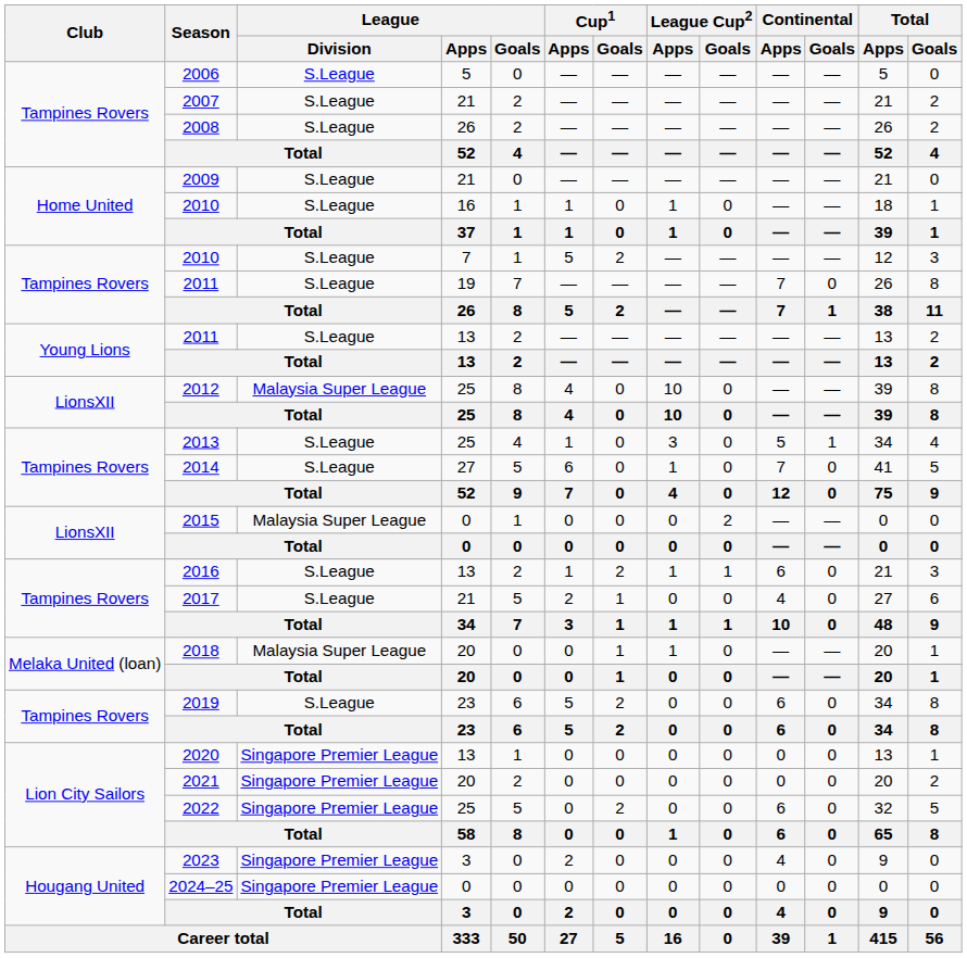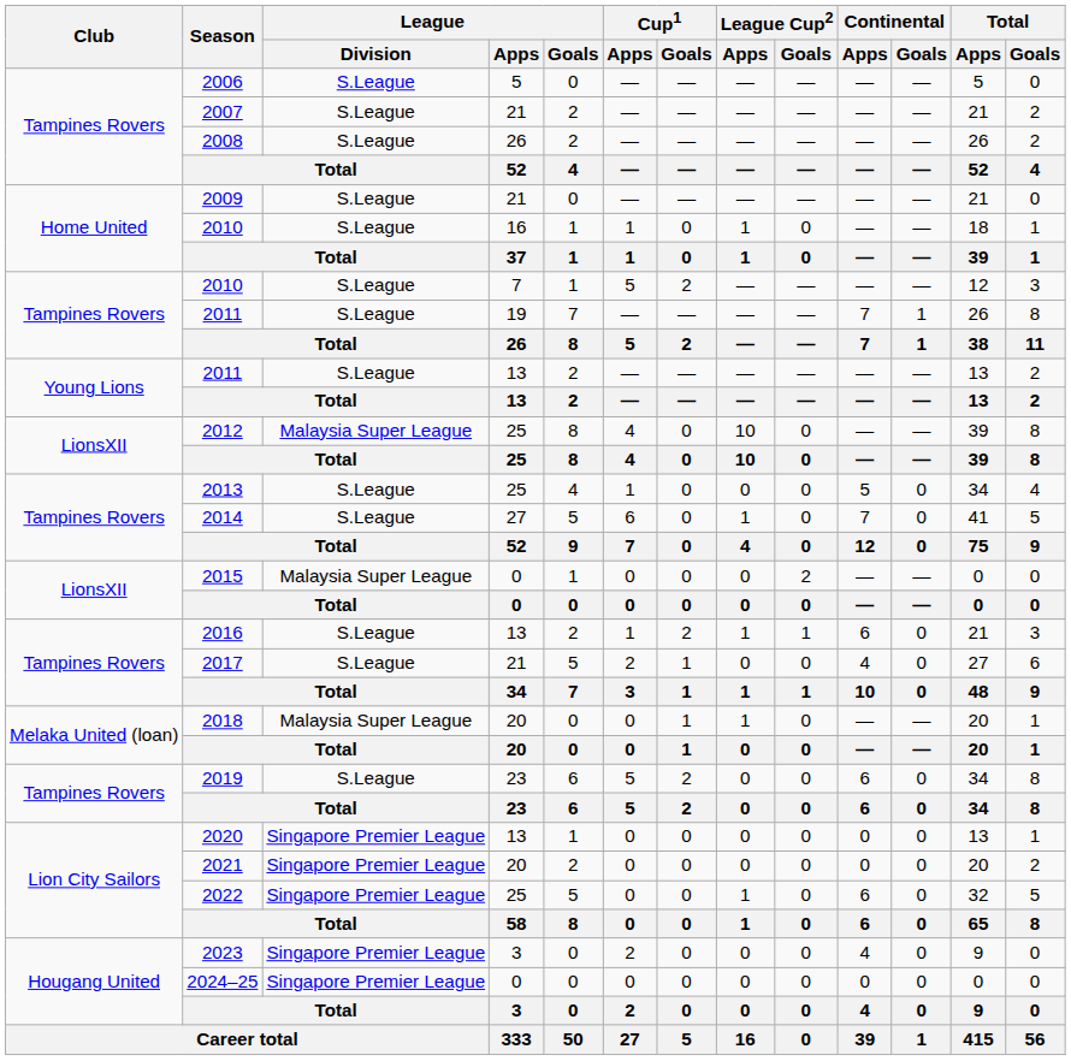2011 / 19 | Continental / Goals: 0 -> 1
2013 | League Cup2 / Apps: 3 -> 0
2013 | Continental / Goals: 1 -> 0
2022 | Cup1 / Goals: 2 -> 0
2022 | League Cup2 / Apps: 0 -> 1
